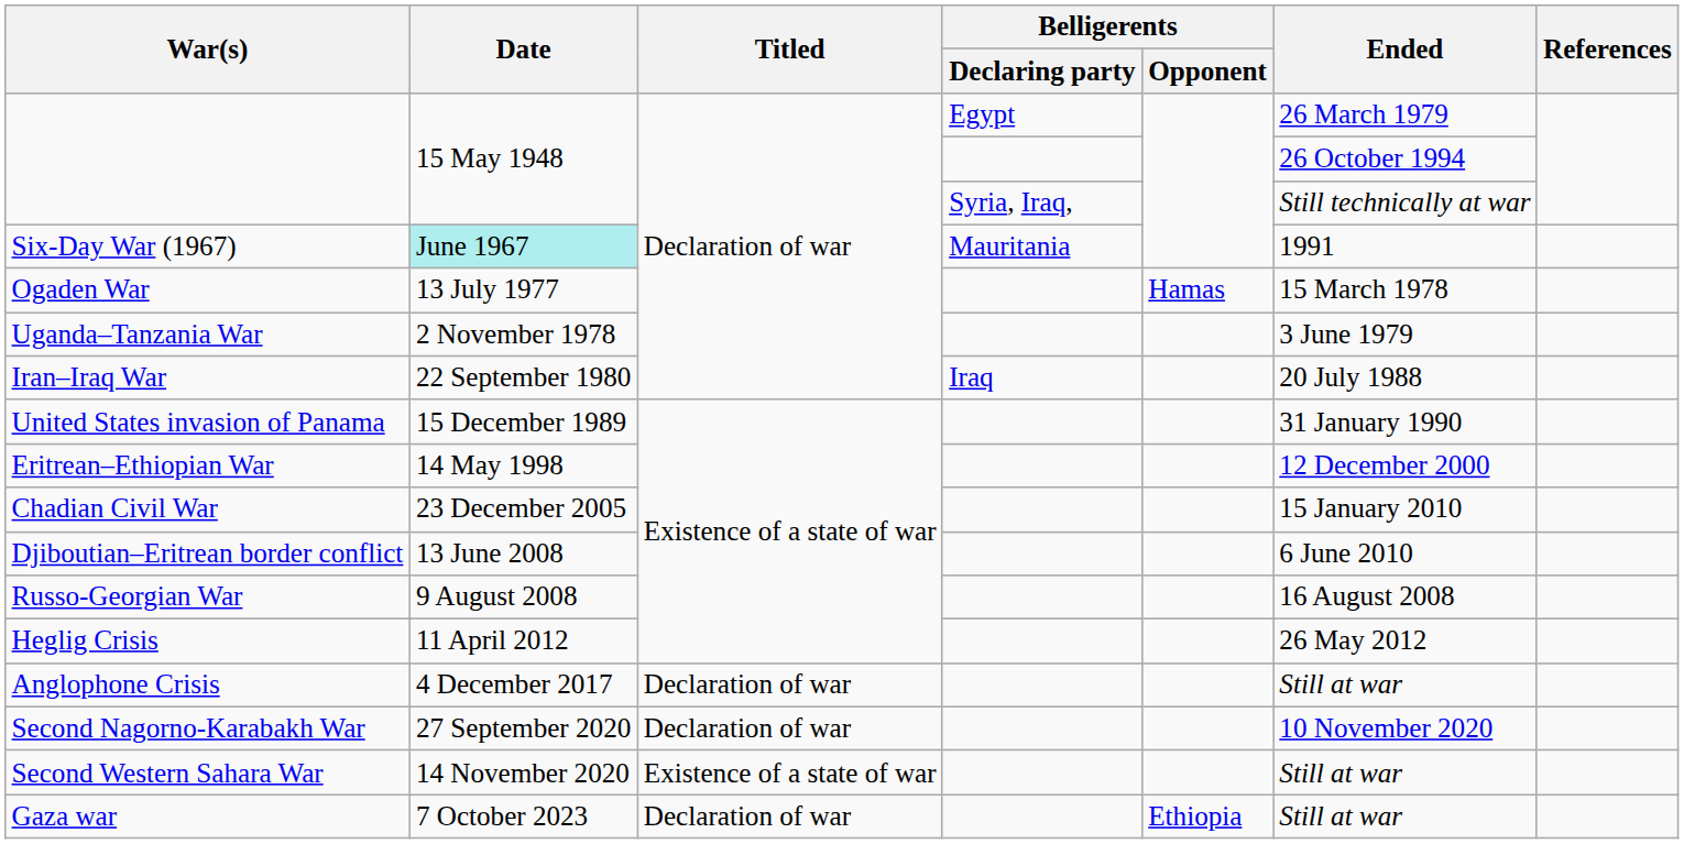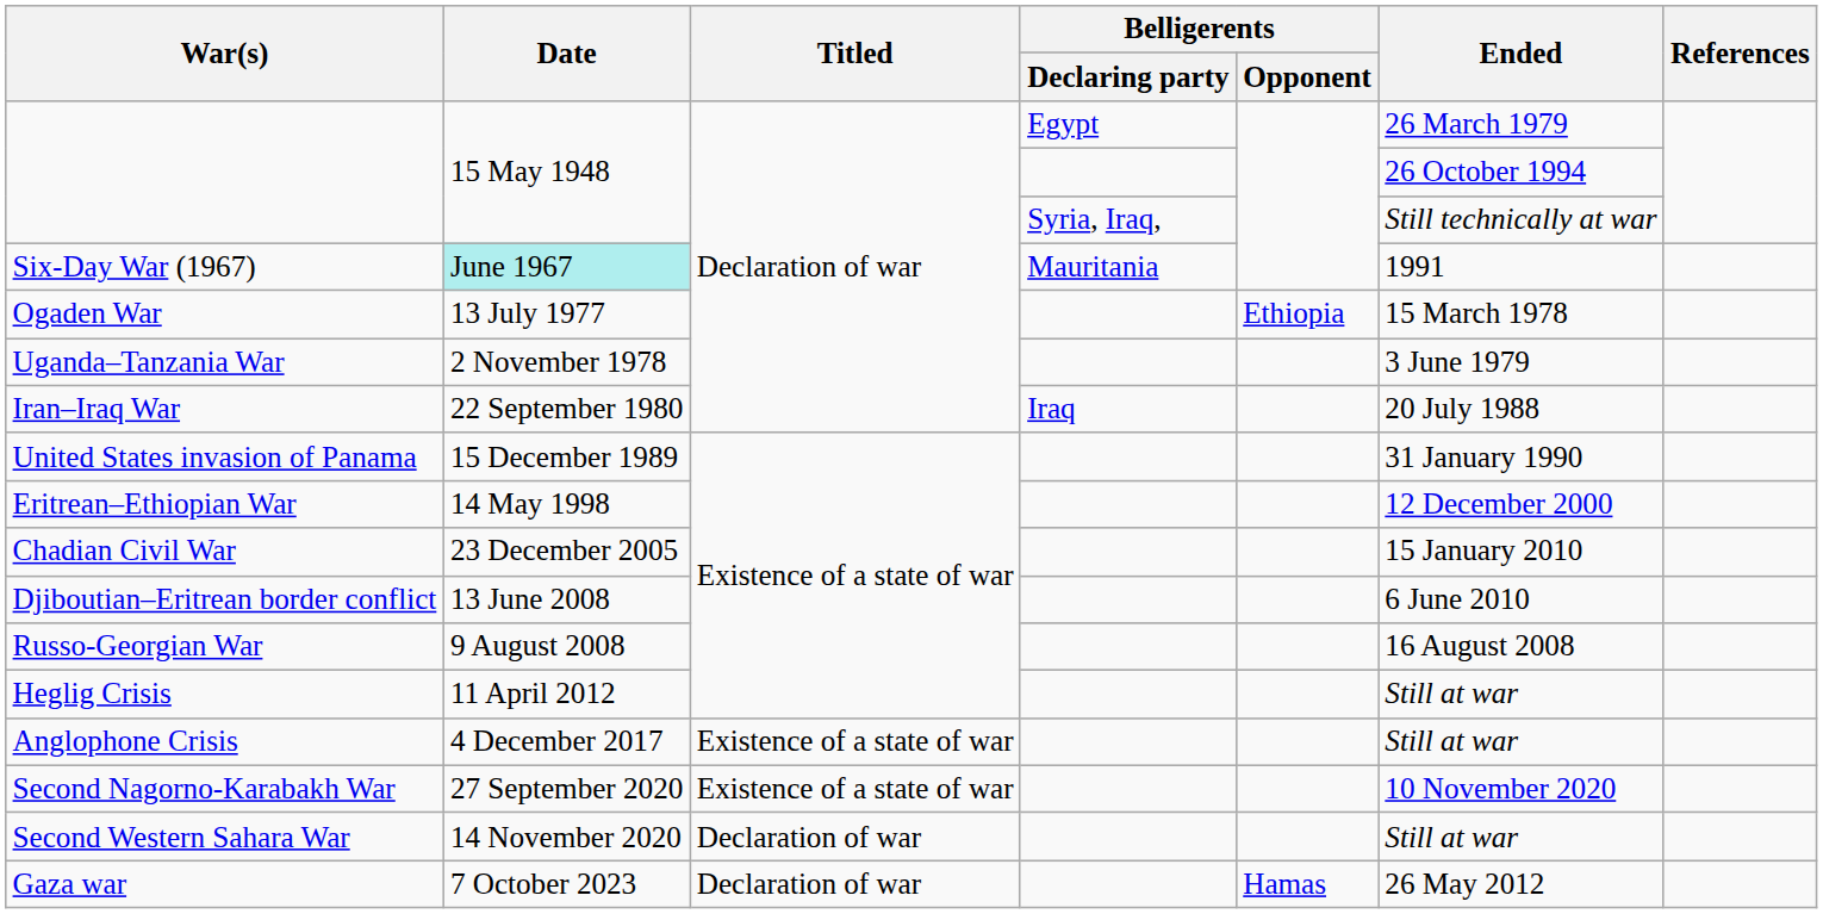Ogaden War | Belligerents / Opponent: Hamas -> Ethiopia
Heglig Crisis | Ended: 26 May 2012 -> Still at war
Anglophone Crisis | Titled: Declaration of war -> Existence of a state of war
Second Nagorno-Karabakh War | Titled: Declaration of war -> Existence of a state of war
Second Western Sahara War | Titled: Existence of a state of war -> Declaration of war
Gaza war | Belligerents / Opponent: Ethiopia -> Hamas
Gaza war | Ended: Still at war -> 26 May 2012
